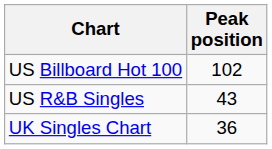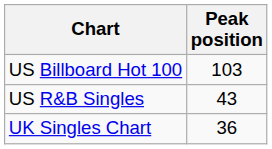US Billboard Hot 100 | Peak position: 102 -> 103
